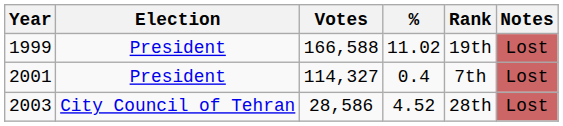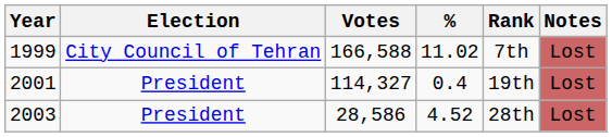1999 | Election: President -> City Council of Tehran
1999 | Rank: 19th -> 7th
2001 | Rank: 7th -> 19th
2003 | Election: City Council of Tehran -> President
